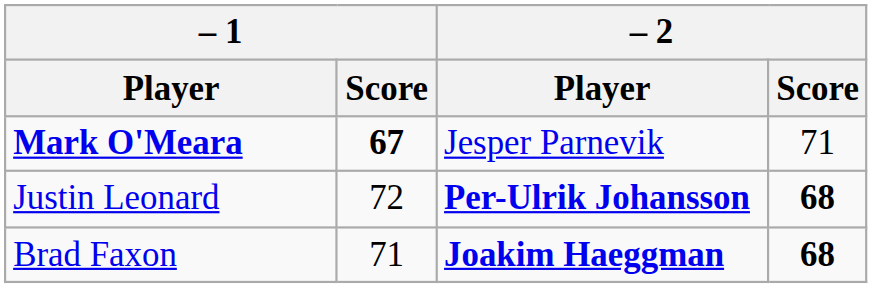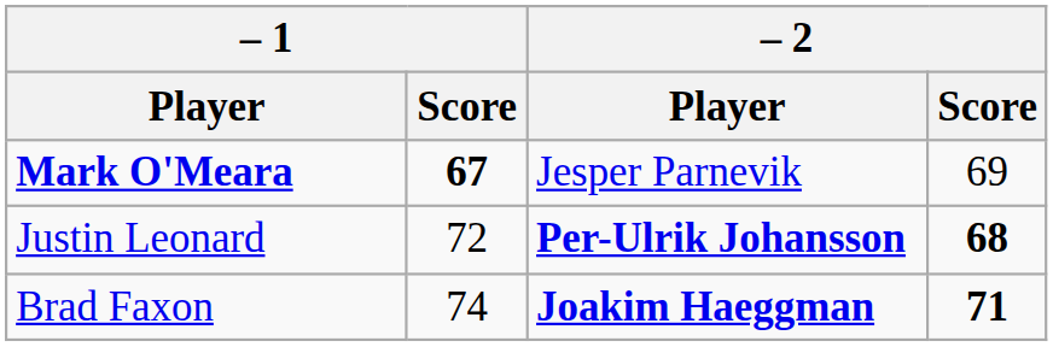Mark O'Meara | – 2 / Score: 71 -> 69
Brad Faxon | – 1 / Score: 71 -> 74
Brad Faxon | – 2 / Score: 68 -> 71
